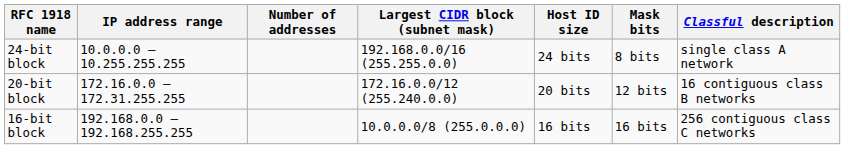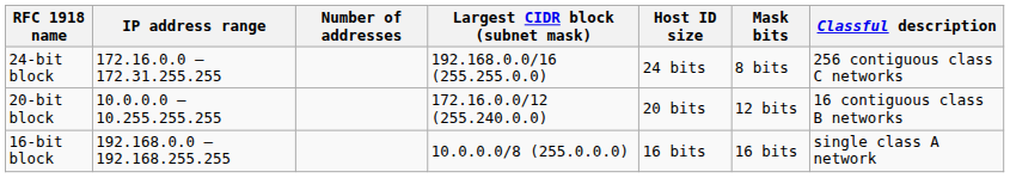24-bit block | IP address range: 10.0.0.0 – 10.255.255.255 -> 172.16.0.0 – 172.31.255.255
24-bit block | Classful description: single class A network -> 256 contiguous class C networks
20-bit block | IP address range: 172.16.0.0 – 172.31.255.255 -> 10.0.0.0 – 10.255.255.255
16-bit block | Classful description: 256 contiguous class C networks -> single class A network
